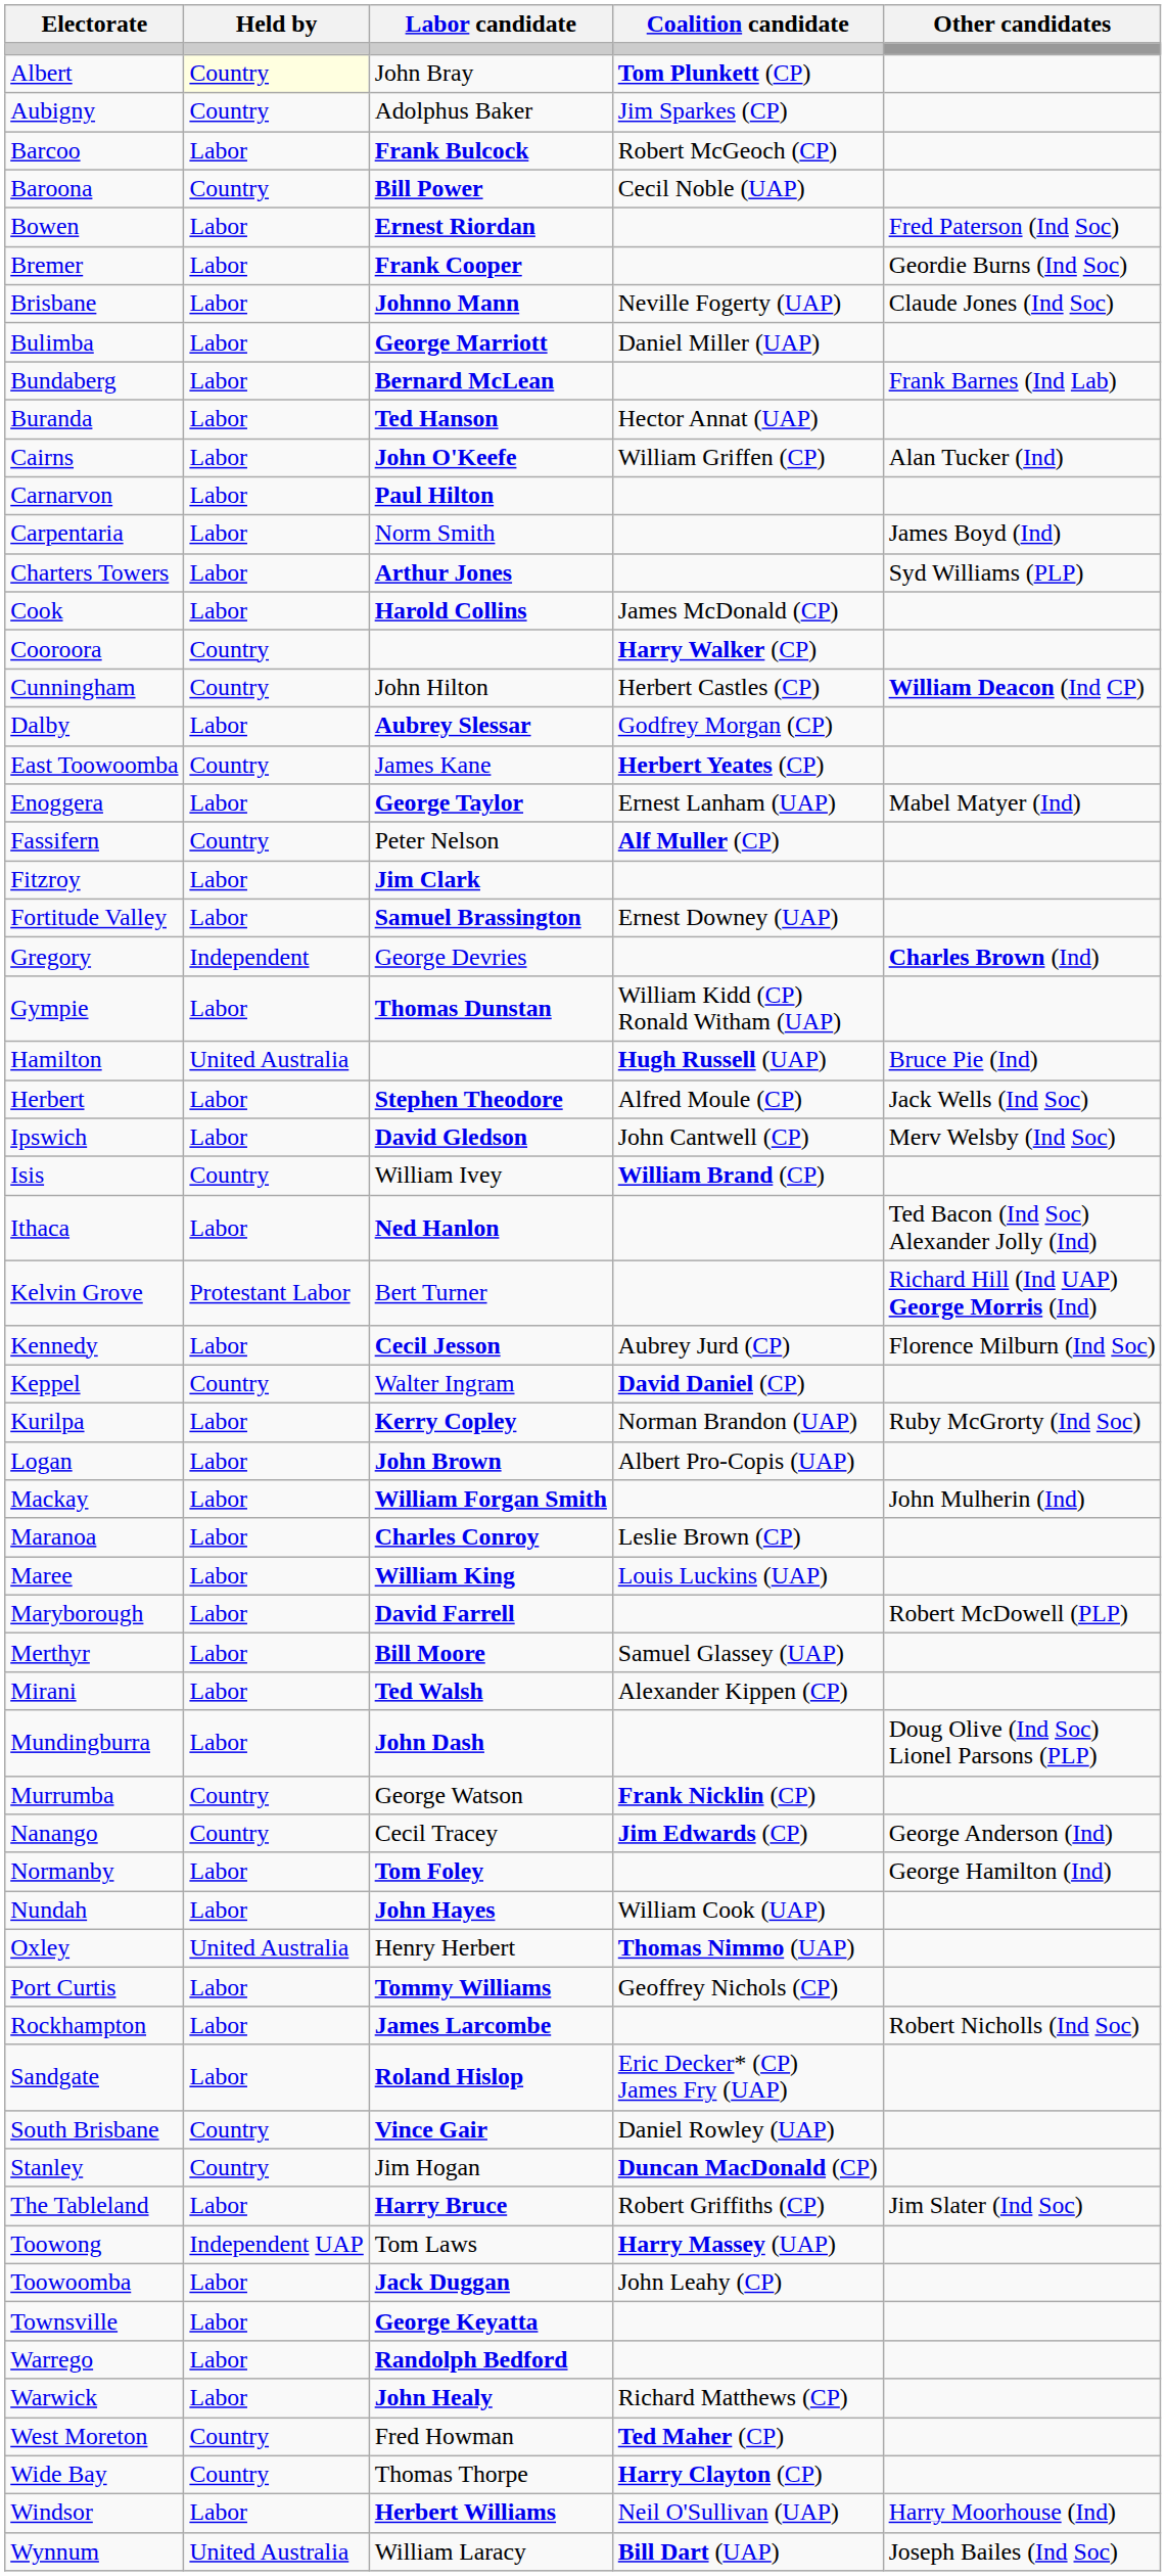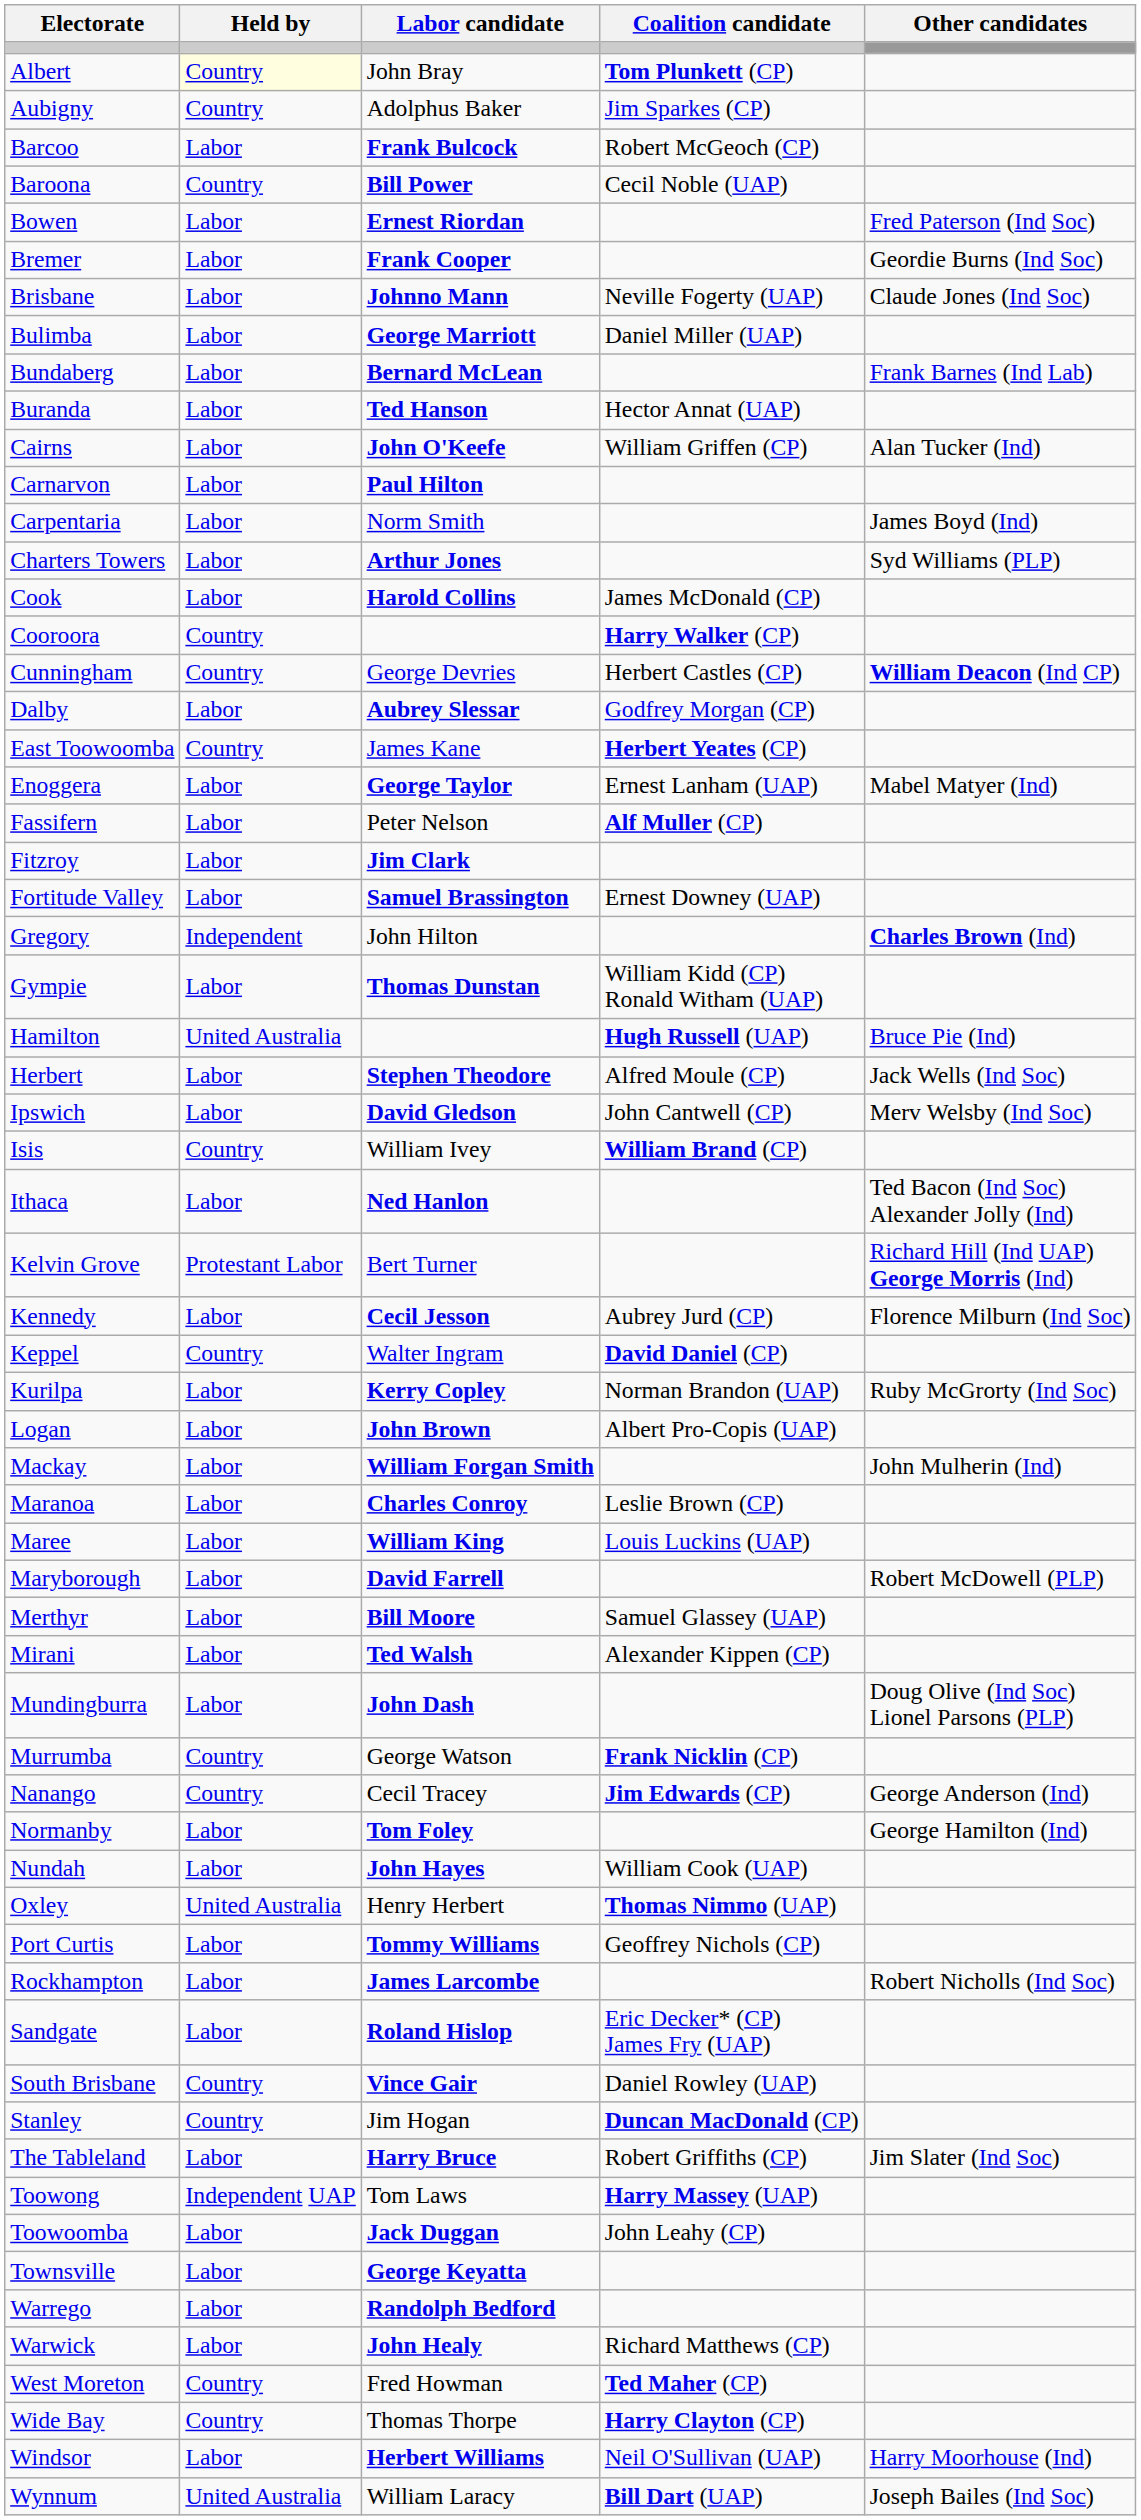Cunningham | Labor candidate: John Hilton -> George Devries
Fassifern | Held by: Country -> Labor
Gregory | Labor candidate: George Devries -> John Hilton
